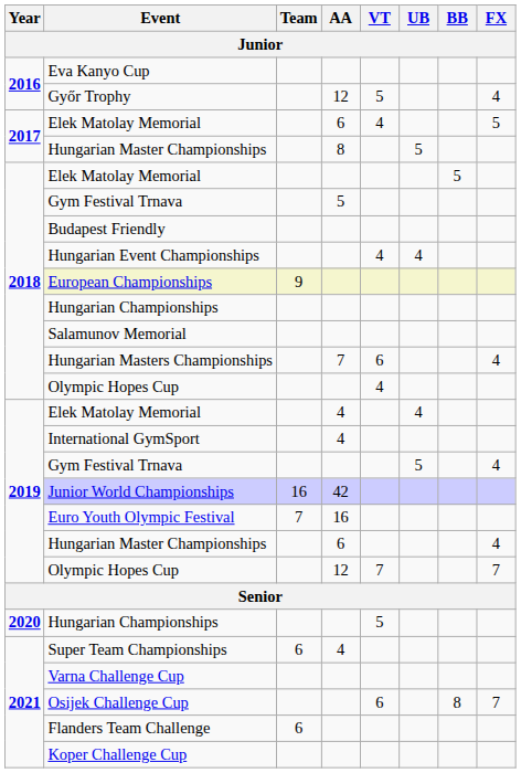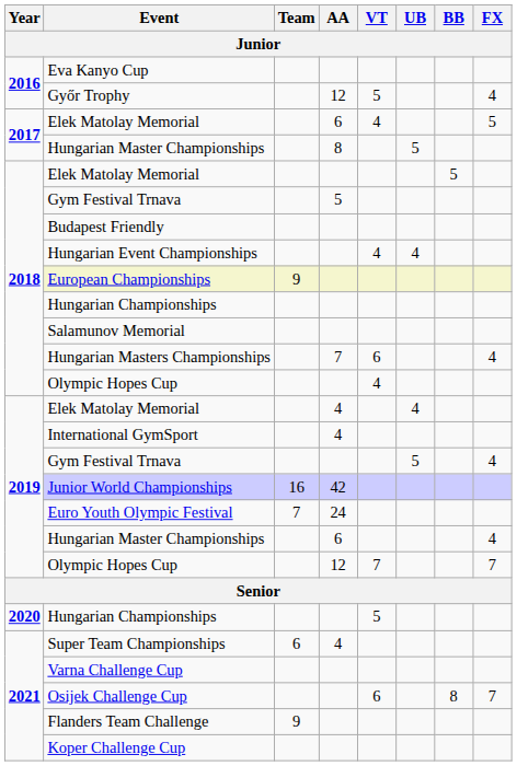Euro Youth Olympic Festival | AA: 16 -> 24
Flanders Team Challenge | Team: 6 -> 9
